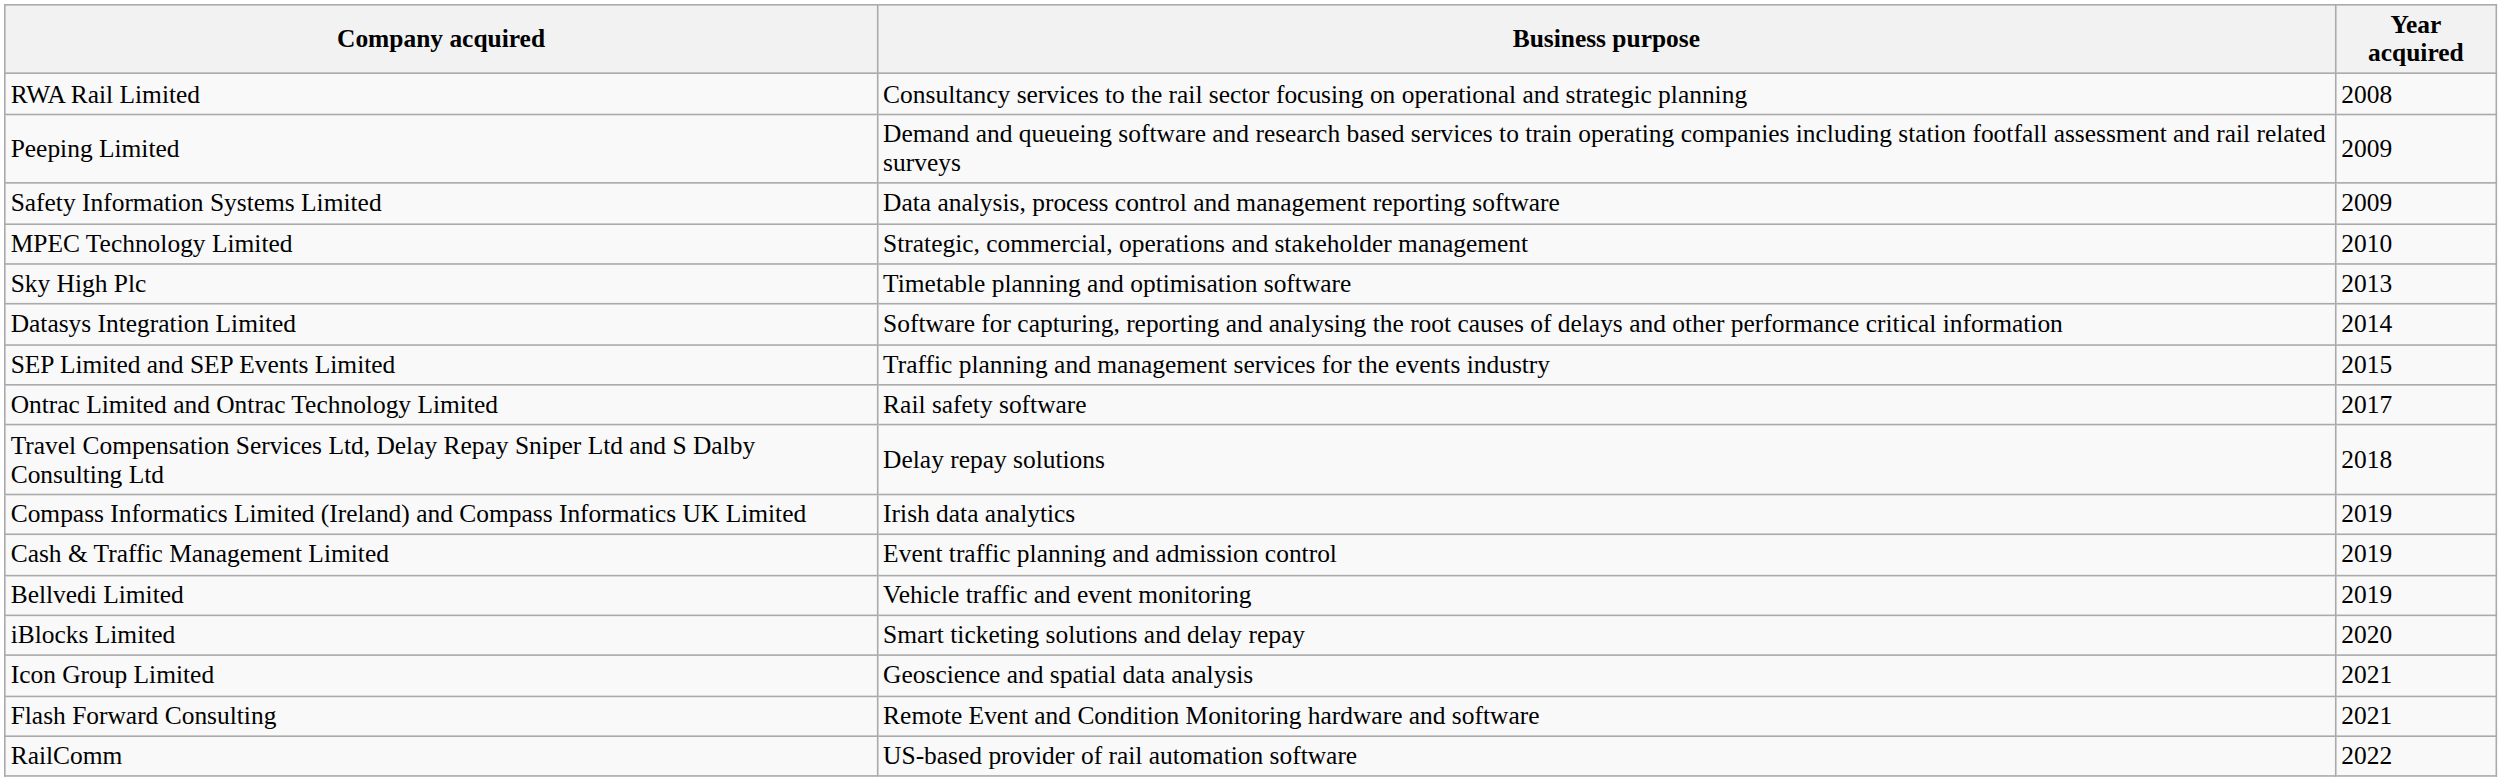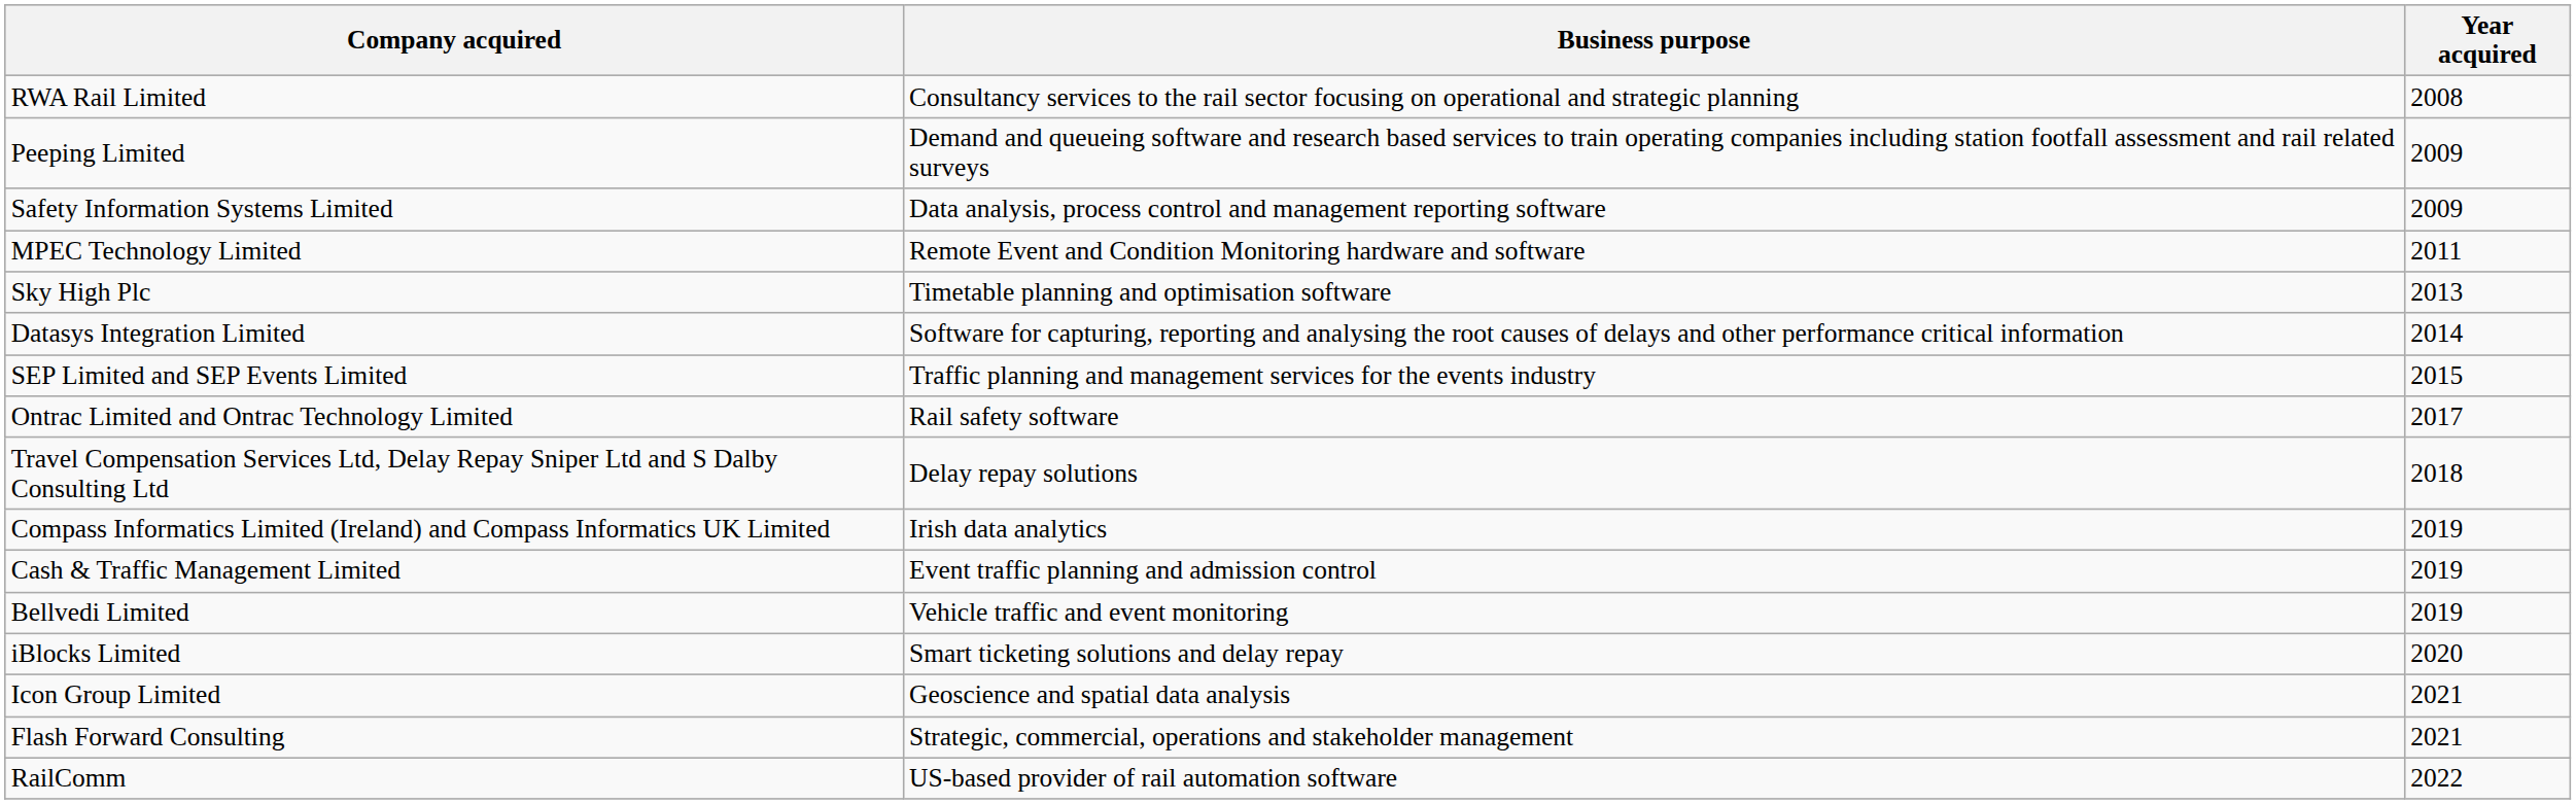MPEC Technology Limited | Business purpose: Strategic, commercial, operations and stakeholder management -> Remote Event and Condition Monitoring hardware and software
MPEC Technology Limited | Year acquired: 2010 -> 2011
Flash Forward Consulting | Business purpose: Remote Event and Condition Monitoring hardware and software -> Strategic, commercial, operations and stakeholder management
